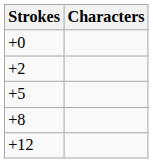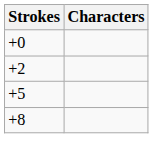- row: +12
